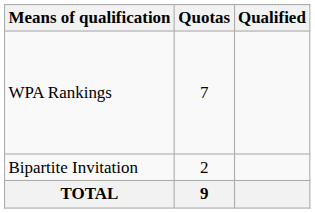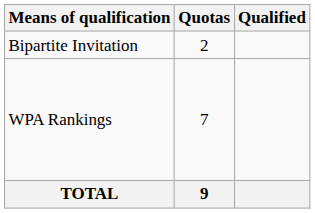rows swapped: WPA Rankings <-> Bipartite Invitation
